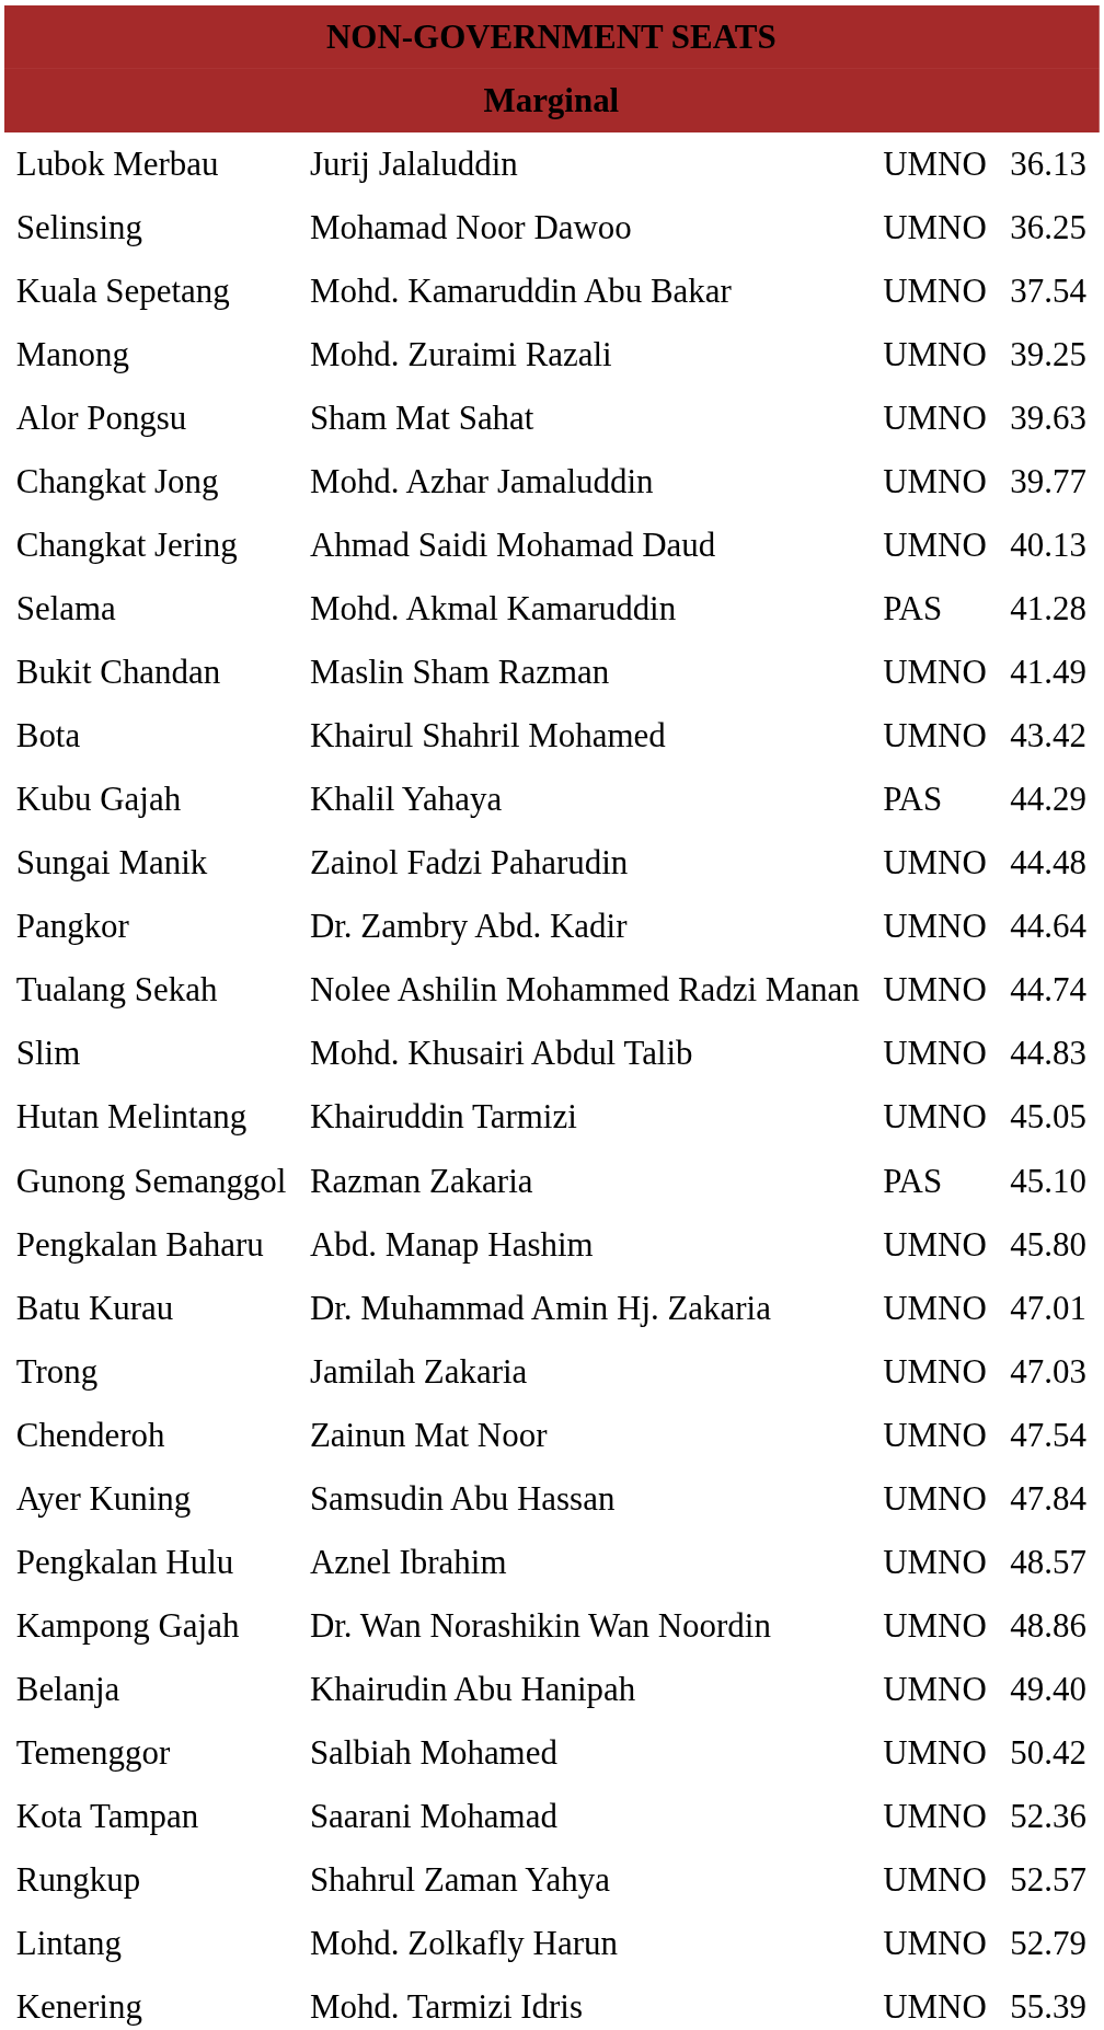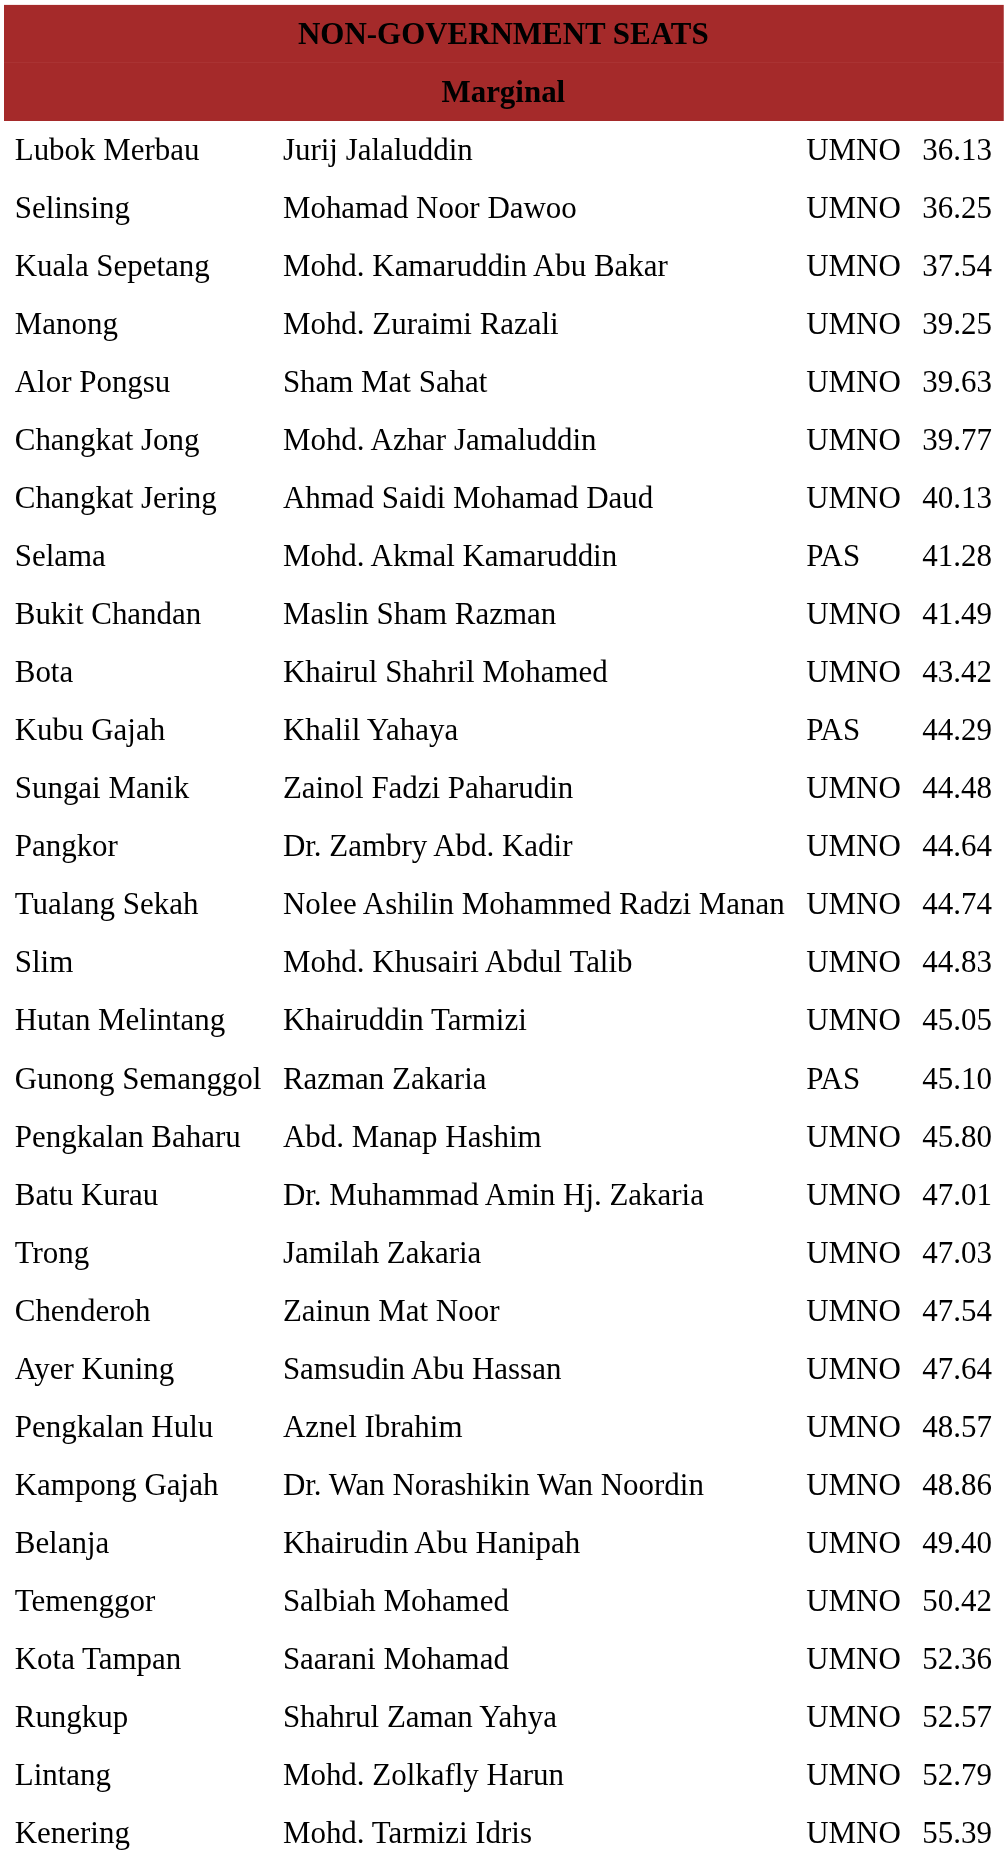Ayer Kuning | column 4: 47.84 -> 47.64
